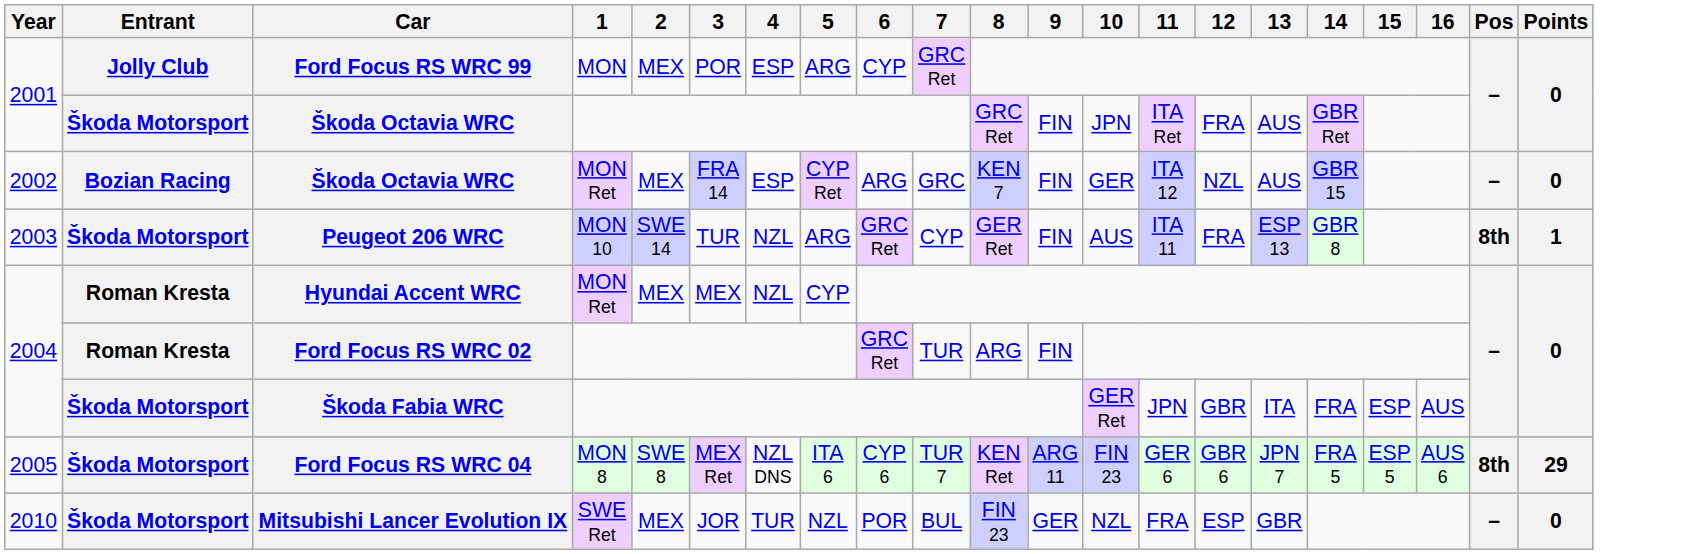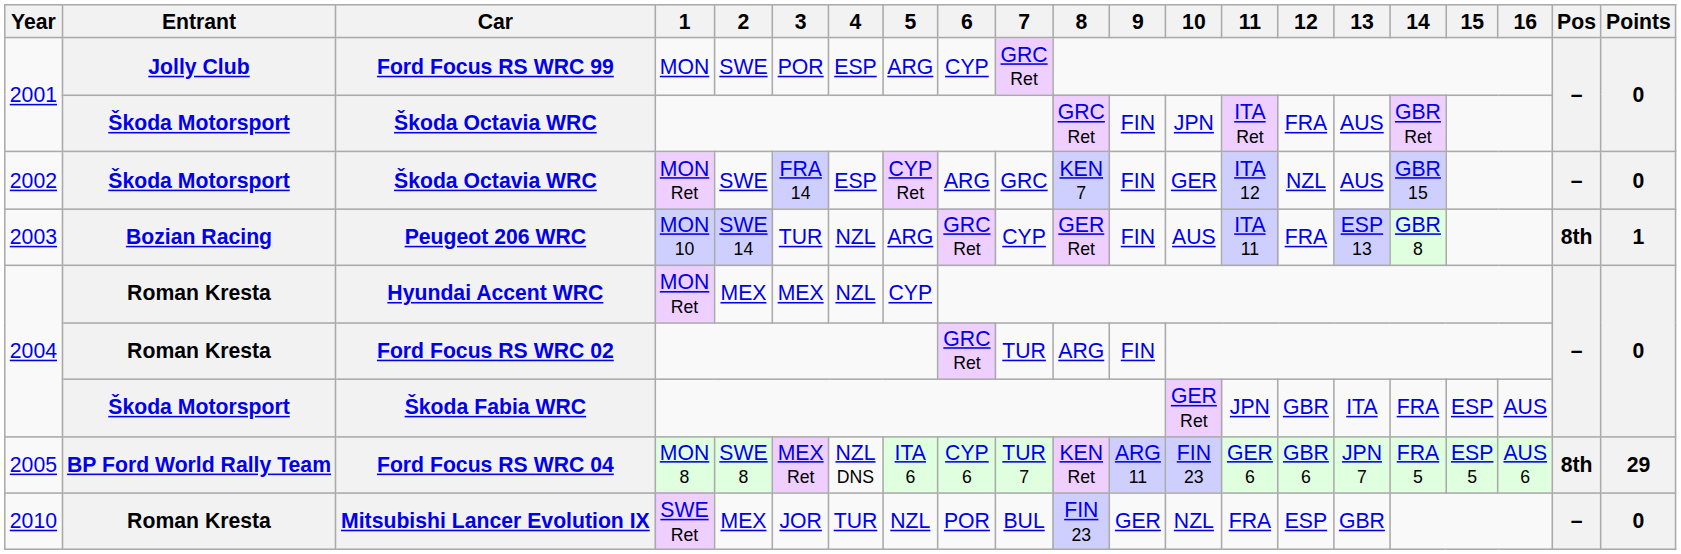Ford Focus RS WRC 99 | 2: MEX -> SWE
2002 / Škoda Octavia WRC | Entrant: Bozian Racing -> Škoda Motorsport
2002 / Škoda Octavia WRC | 2: MEX -> SWE
Peugeot 206 WRC | Entrant: Škoda Motorsport -> Bozian Racing
Ford Focus RS WRC 04 | Entrant: Škoda Motorsport -> BP Ford World Rally Team
Mitsubishi Lancer Evolution IX | Entrant: Škoda Motorsport -> Roman Kresta
